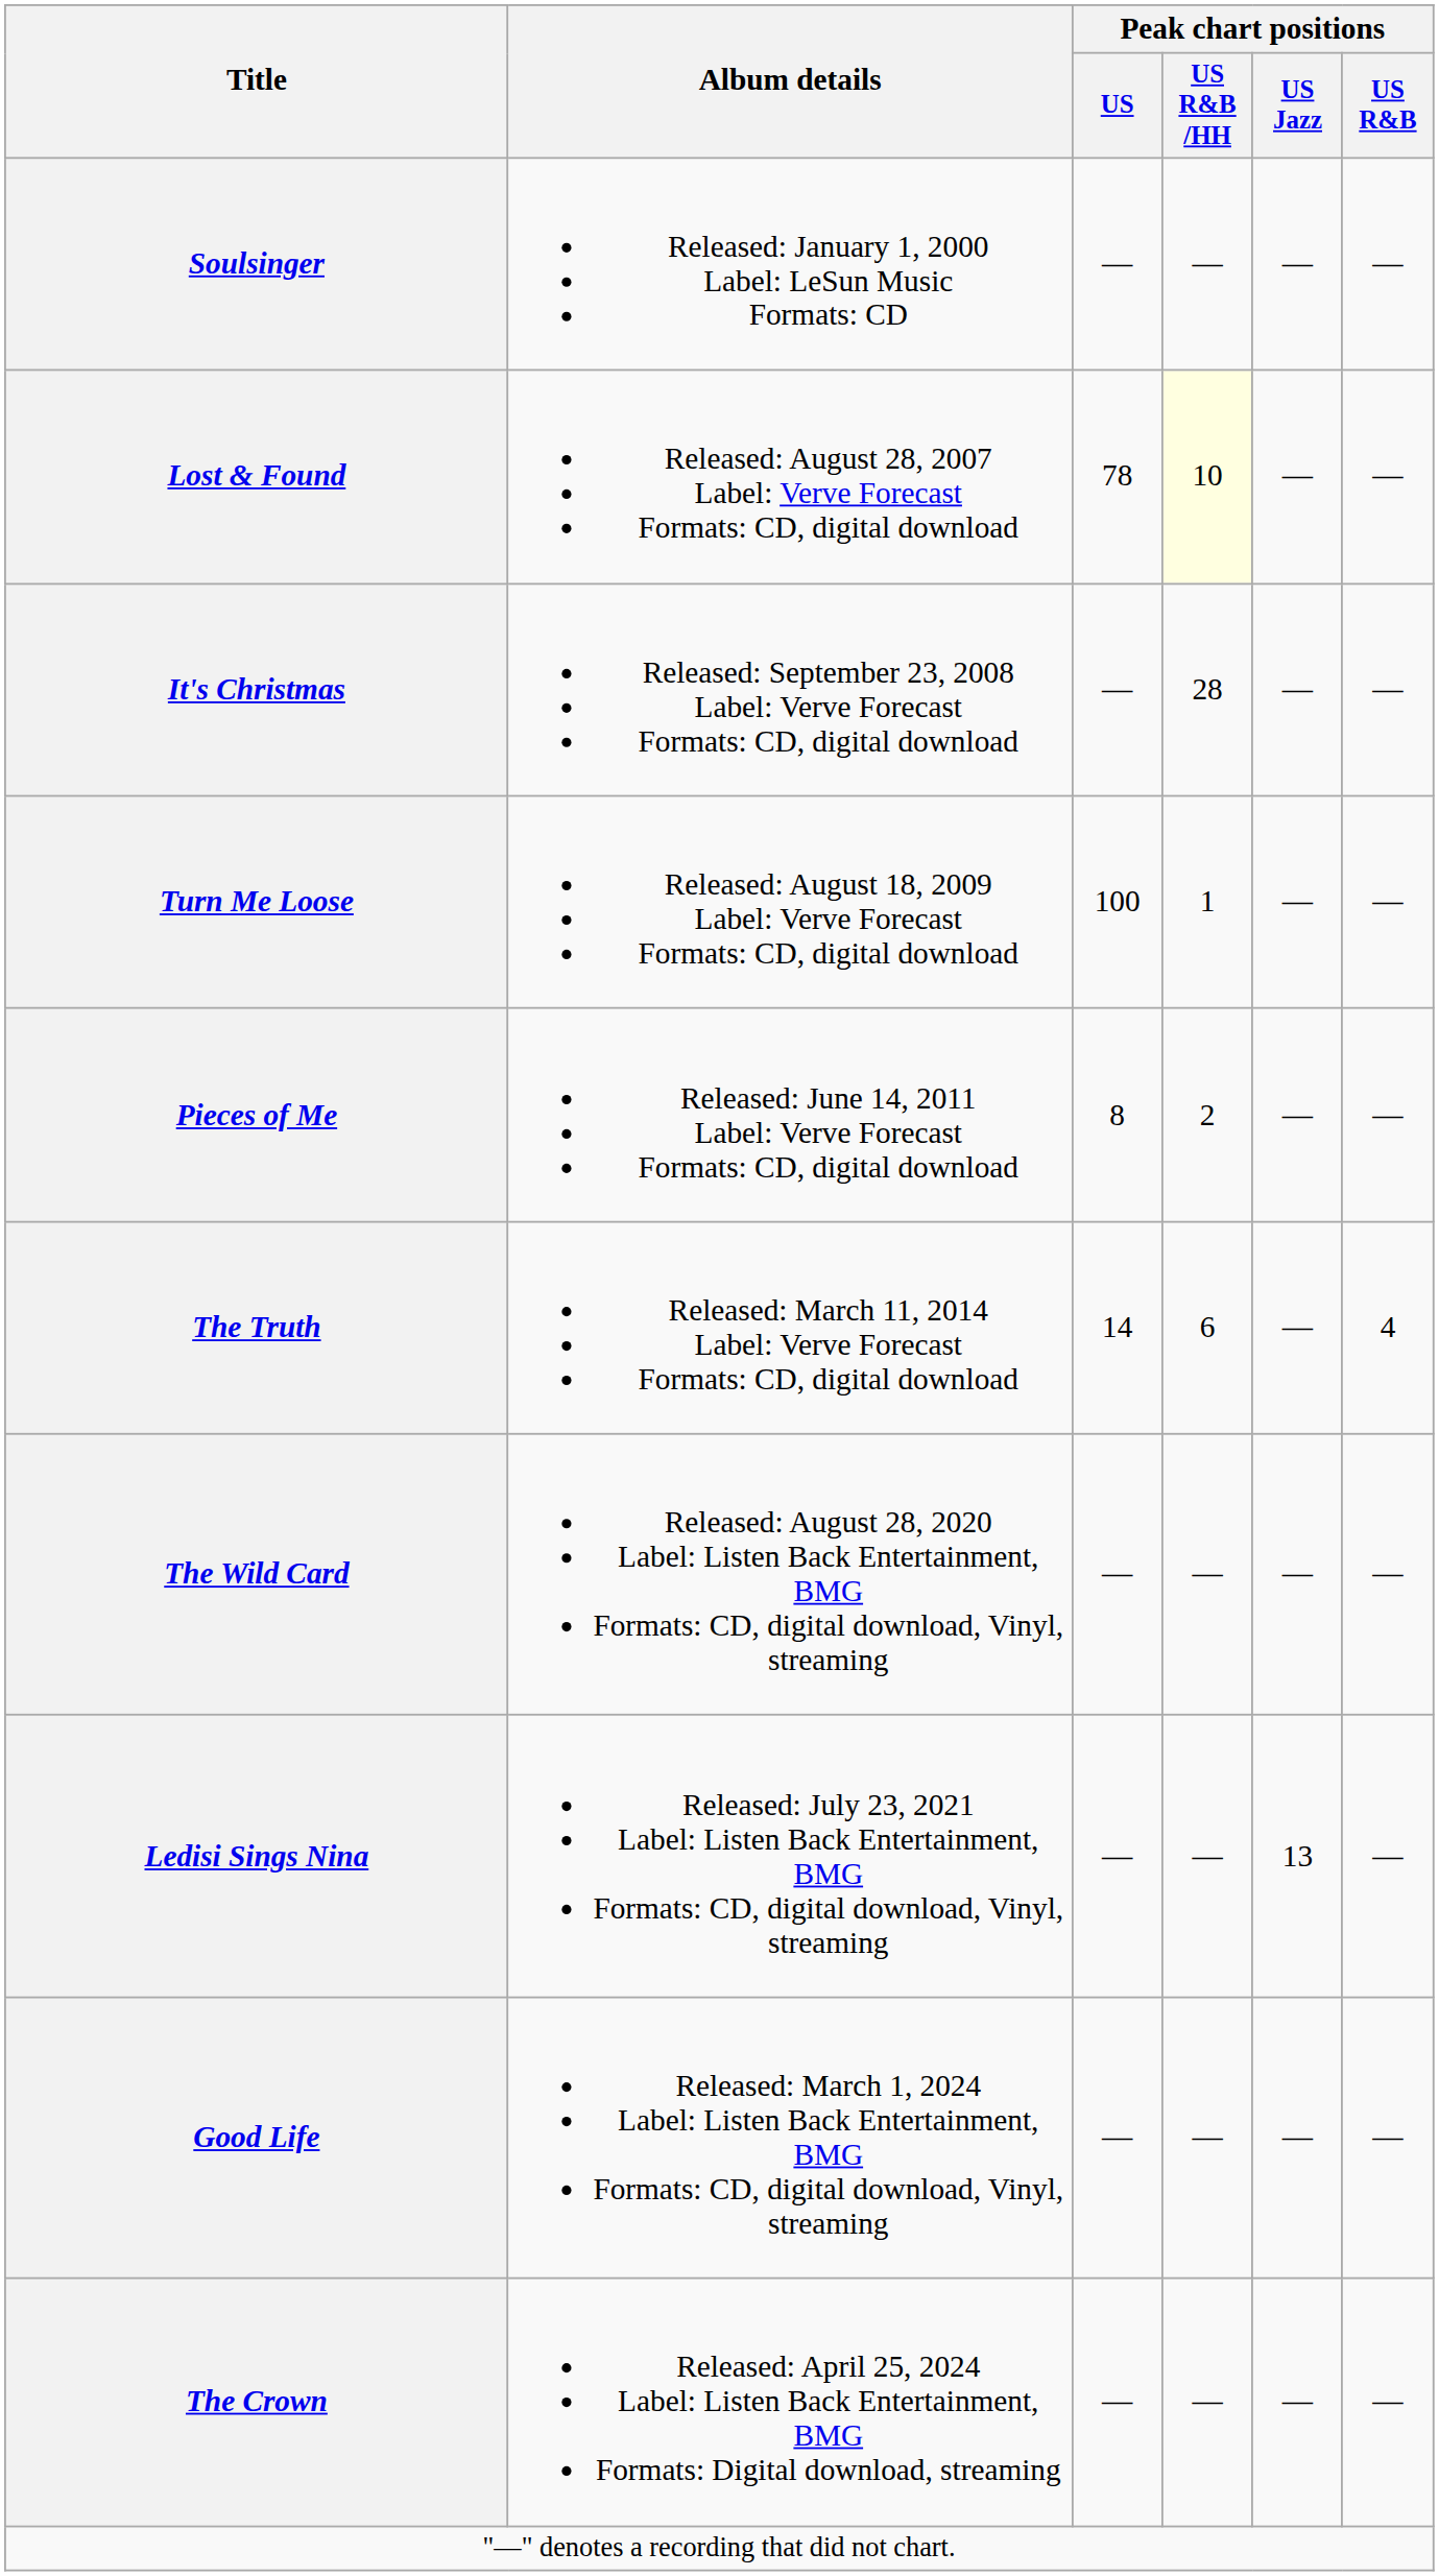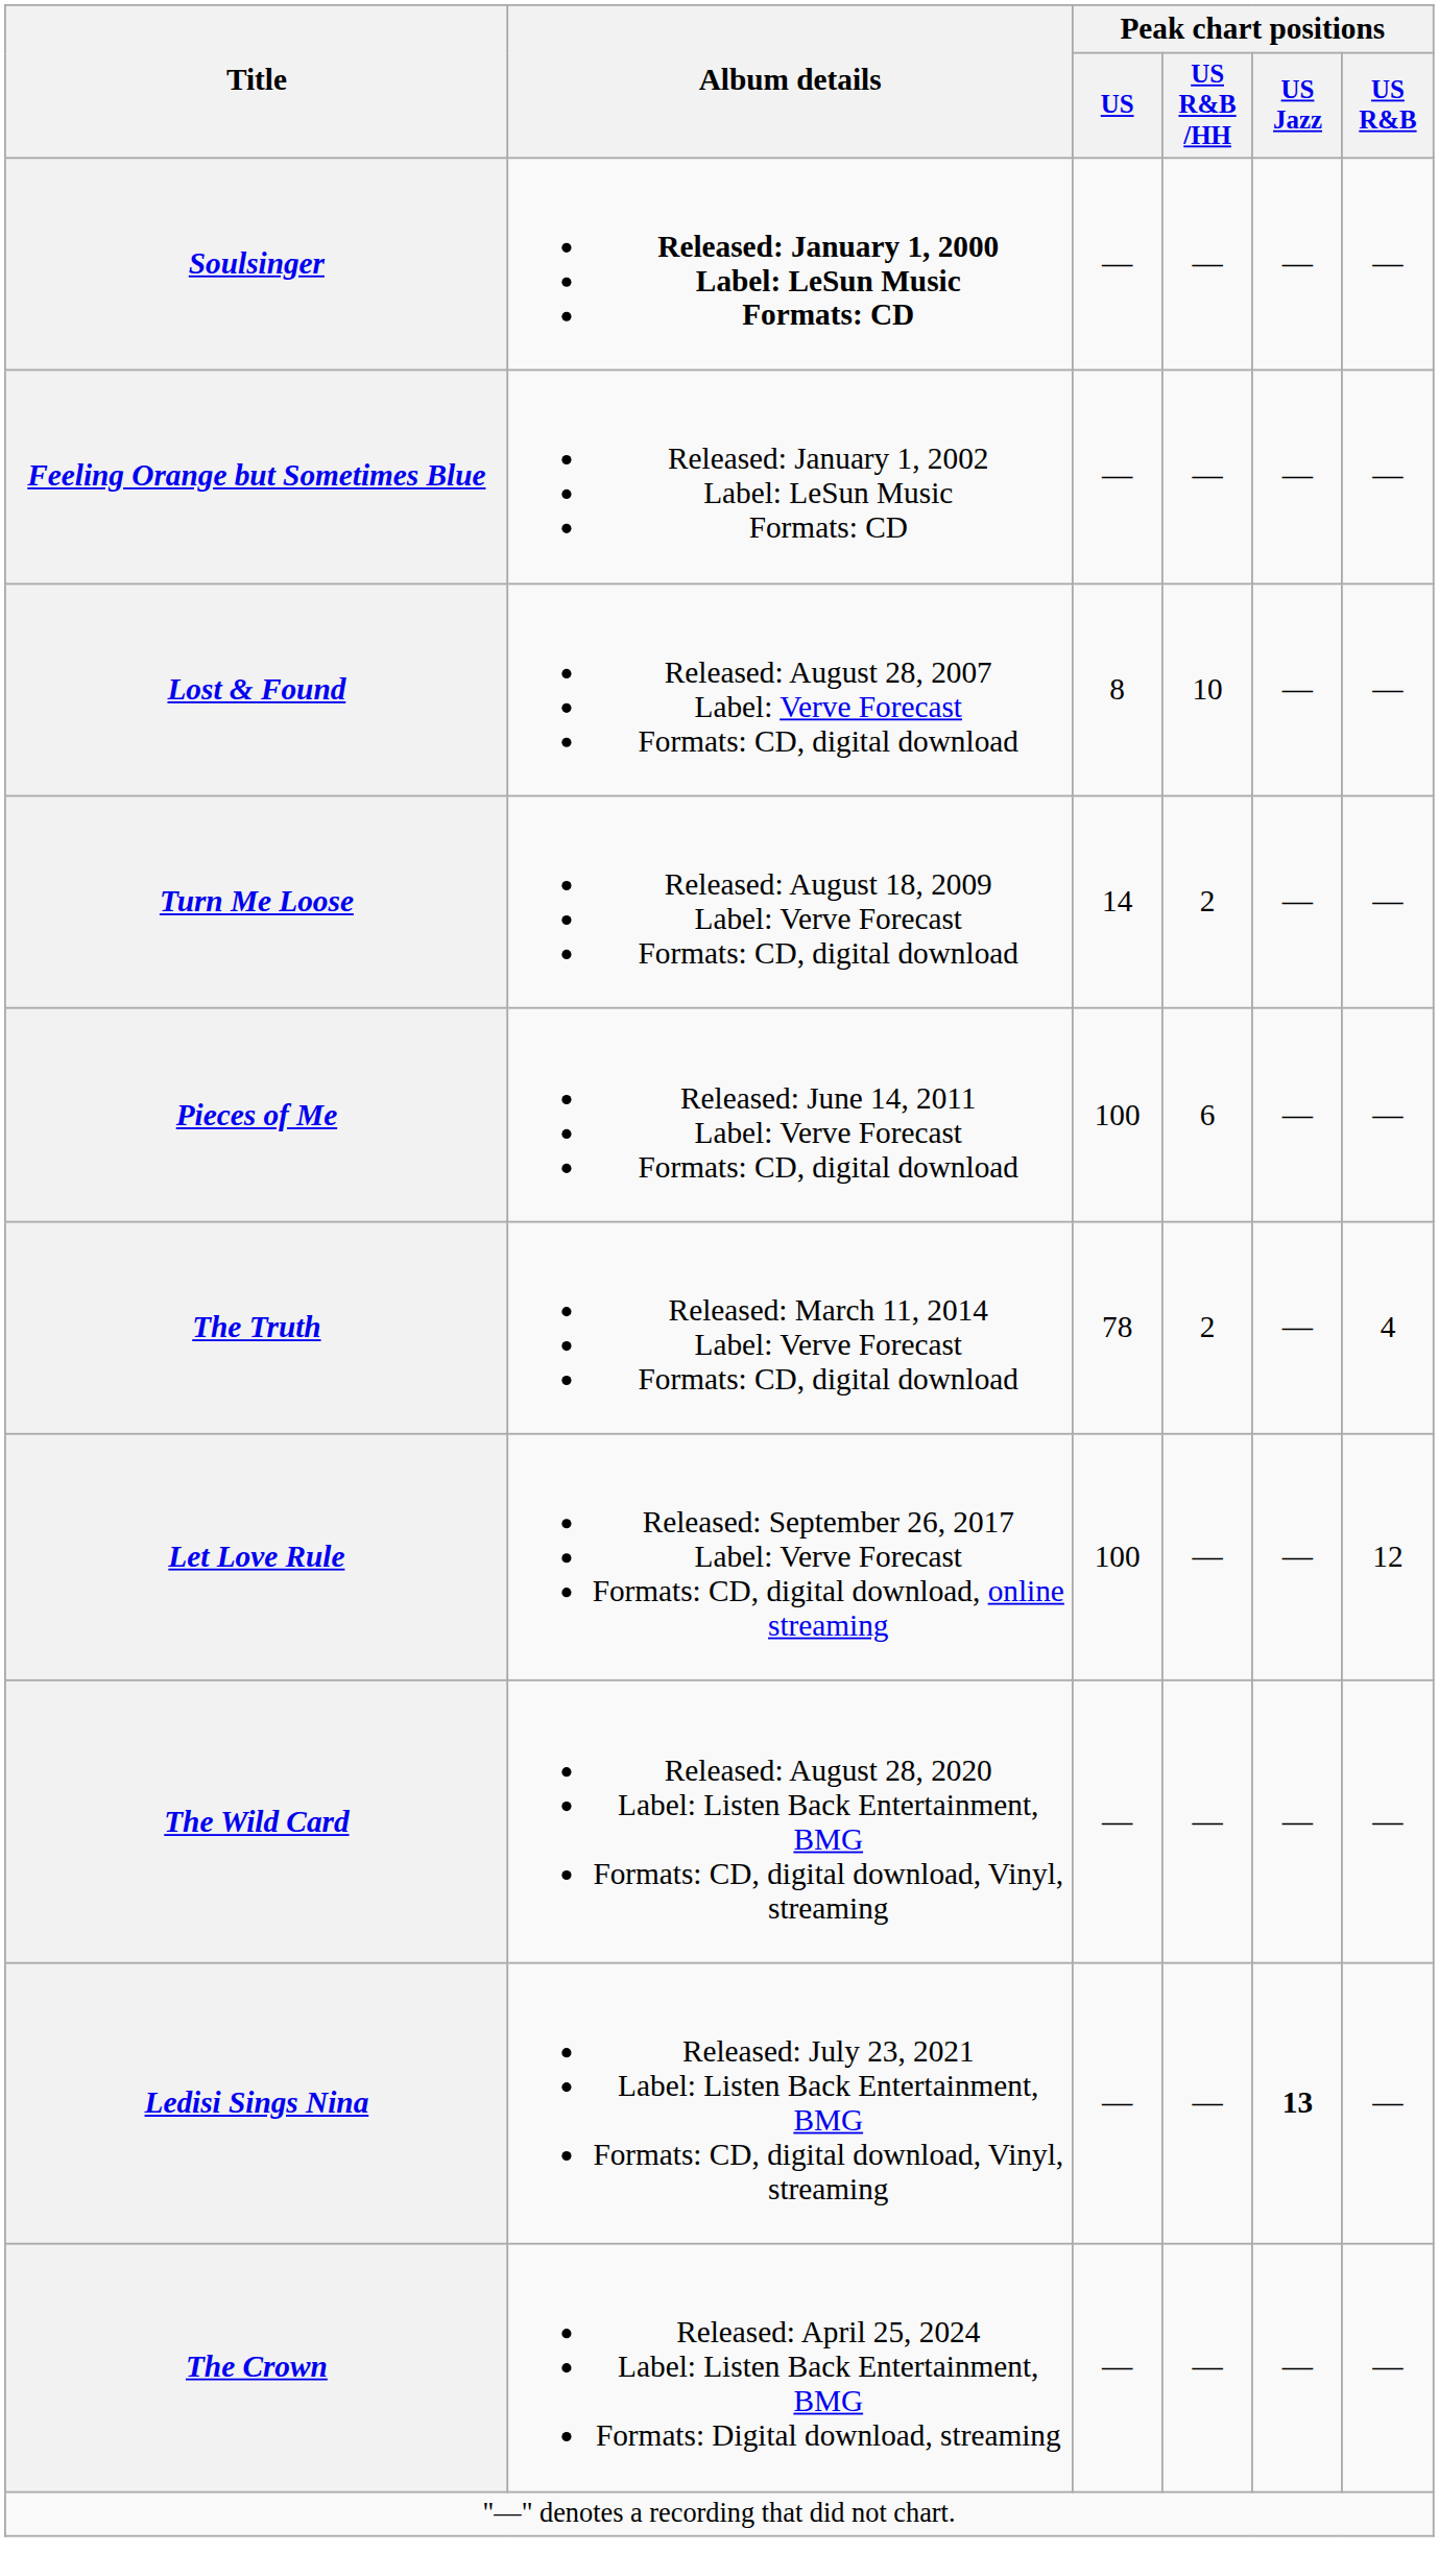Soulsinger | Album details: normal -> bold
+ row: Feeling Orange but Sometimes Blue | Released: January 1, 2002 Label: LeSun Music Formats: CD | — | — | — | —
Lost & Found | Peak chart positions / US: 78 -> 8
Lost & Found | Peak chart positions / US R&B /HH: lightyellow background -> no background
- row: It's Christmas | Released: September 23, 2008 Label: Verve Forecast Formats: CD, digital download | — | 28 | — | —
Turn Me Loose | Peak chart positions / US: 100 -> 14
Turn Me Loose | Peak chart positions / US R&B /HH: 1 -> 2
Pieces of Me | Peak chart positions / US: 8 -> 100
Pieces of Me | Peak chart positions / US R&B /HH: 2 -> 6
The Truth | Peak chart positions / US: 14 -> 78
The Truth | Peak chart positions / US R&B /HH: 6 -> 2
+ row: Let Love Rule | Released: September 26, 2017 Label: Verve Forecast Formats: CD, digital download, online streaming | 100 | — | — | 12
Ledisi Sings Nina | Peak chart positions / US Jazz: normal -> bold
- row: Good Life | Released: March 1, 2024 Label: Listen Back Entertainment, BMG Formats: CD, digital download, Vinyl, streaming | — | — | — | —
